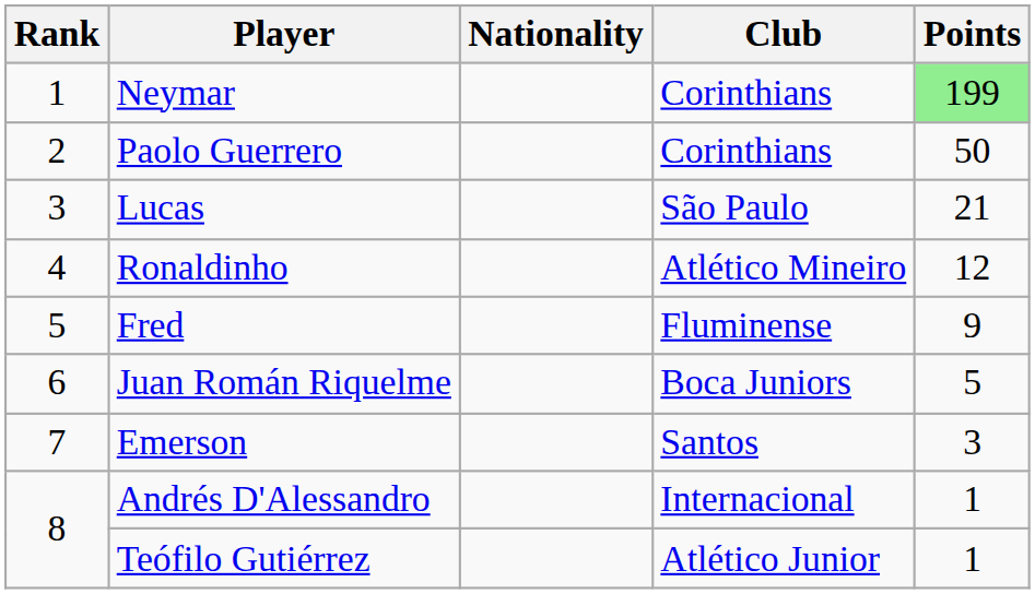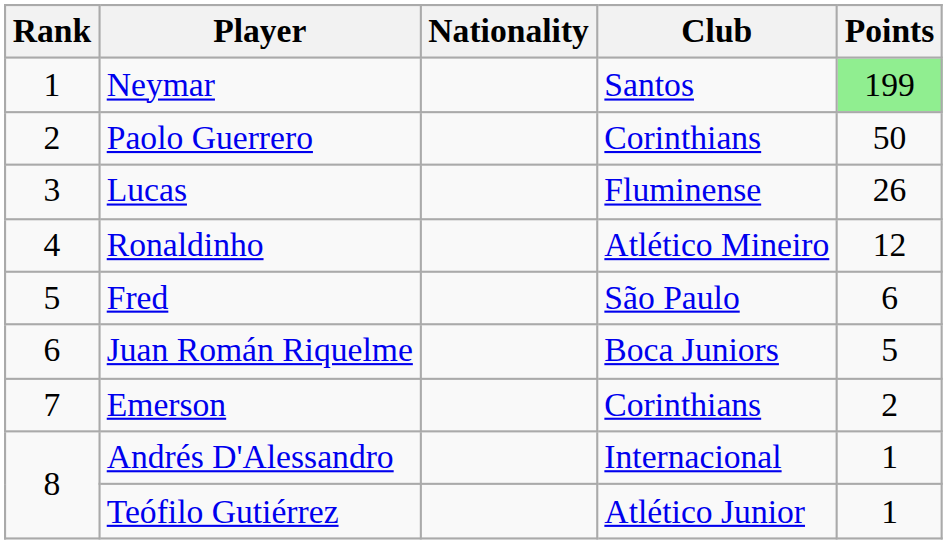Neymar | Club: Corinthians -> Santos
Lucas | Club: São Paulo -> Fluminense
Lucas | Points: 21 -> 26
Fred | Club: Fluminense -> São Paulo
Fred | Points: 9 -> 6
Emerson | Club: Santos -> Corinthians
Emerson | Points: 3 -> 2
